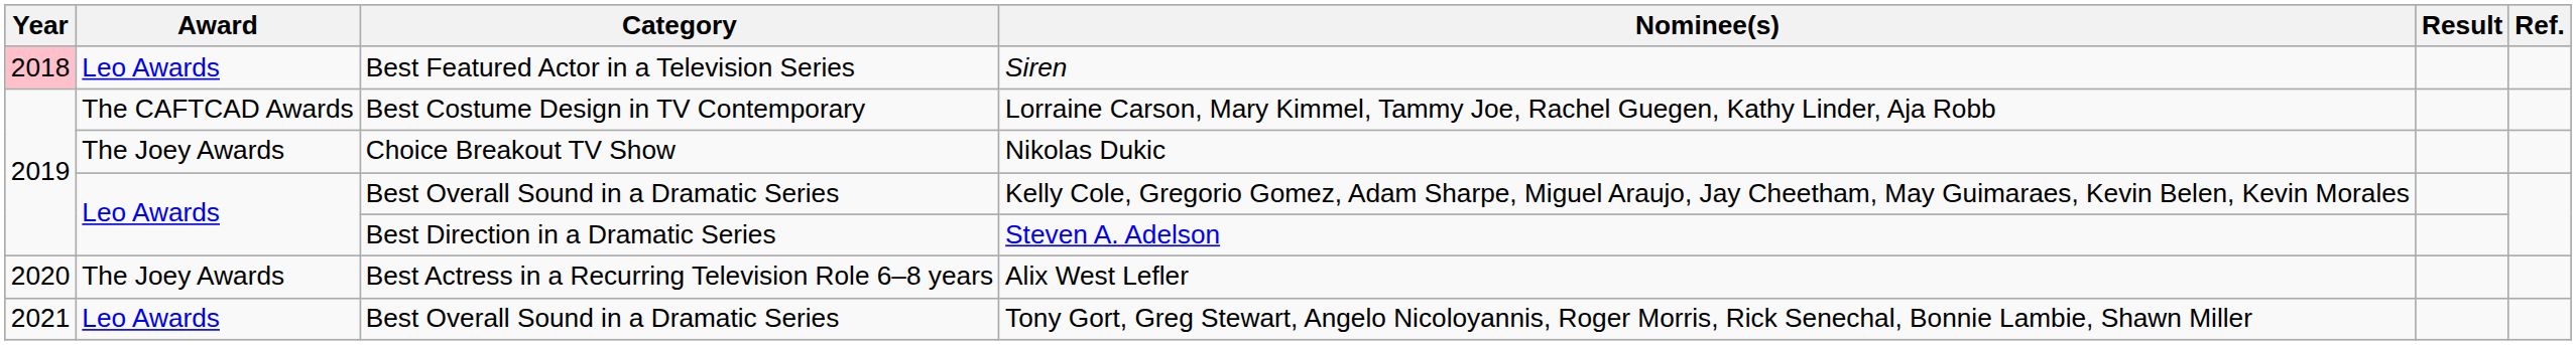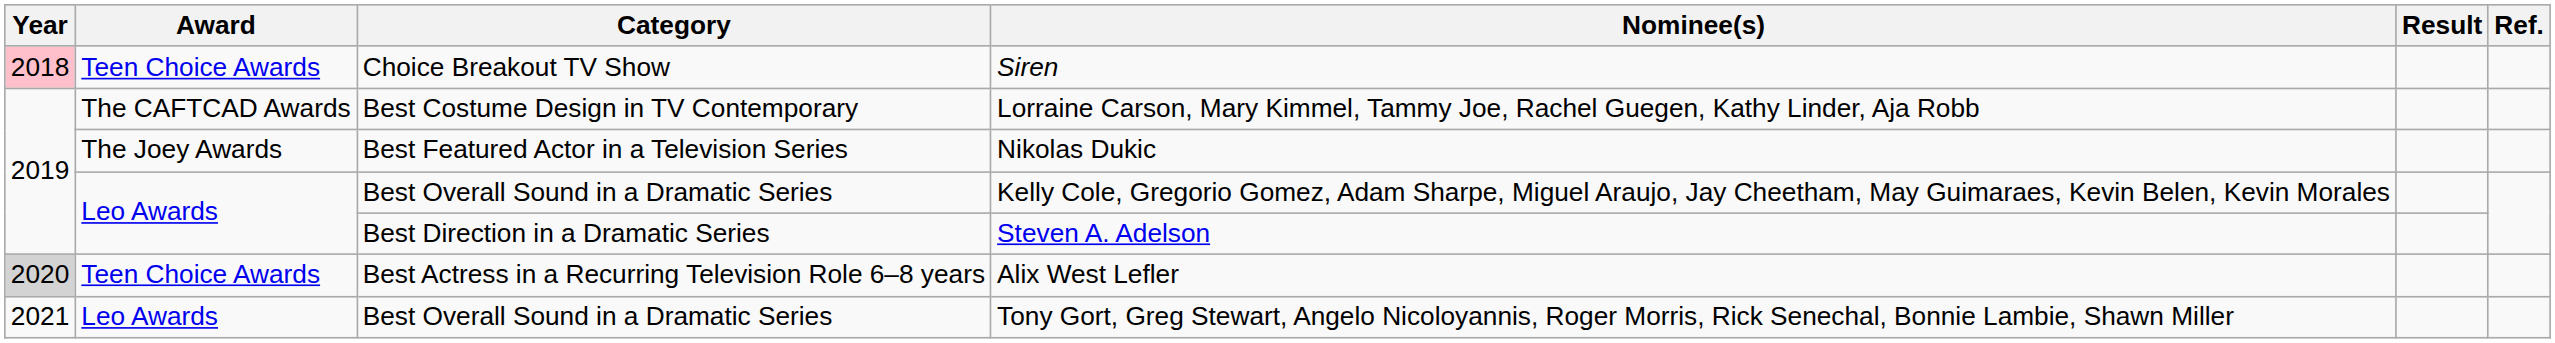Siren | Award: Leo Awards -> Teen Choice Awards
Siren | Category: Best Featured Actor in a Television Series -> Choice Breakout TV Show
Nikolas Dukic | Category: Choice Breakout TV Show -> Best Featured Actor in a Television Series
Alix West Lefler | Year: no background -> lightgrey background
Alix West Lefler | Award: The Joey Awards -> Teen Choice Awards
